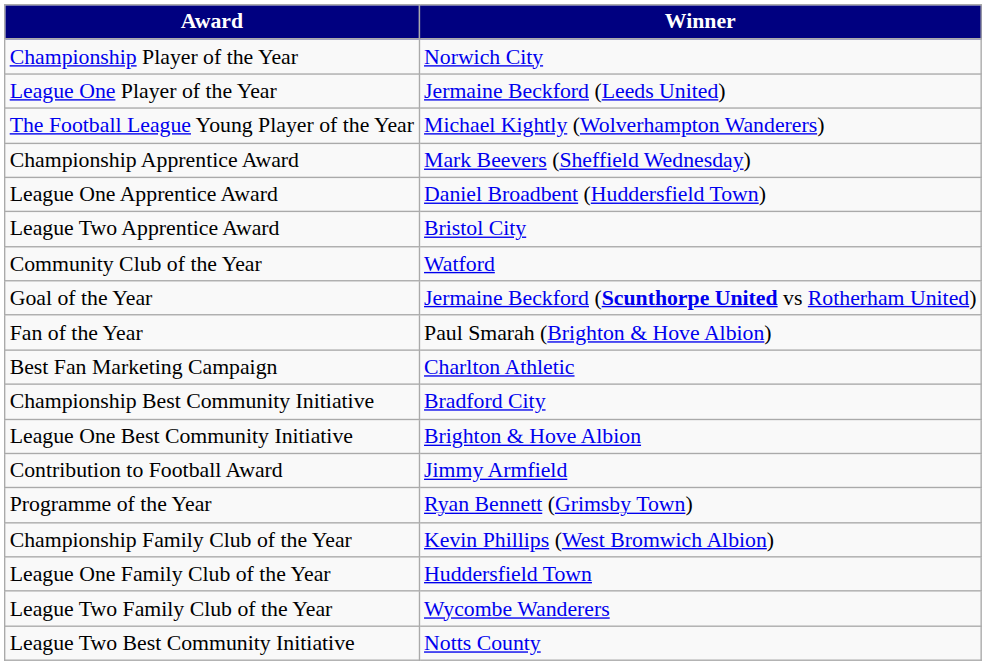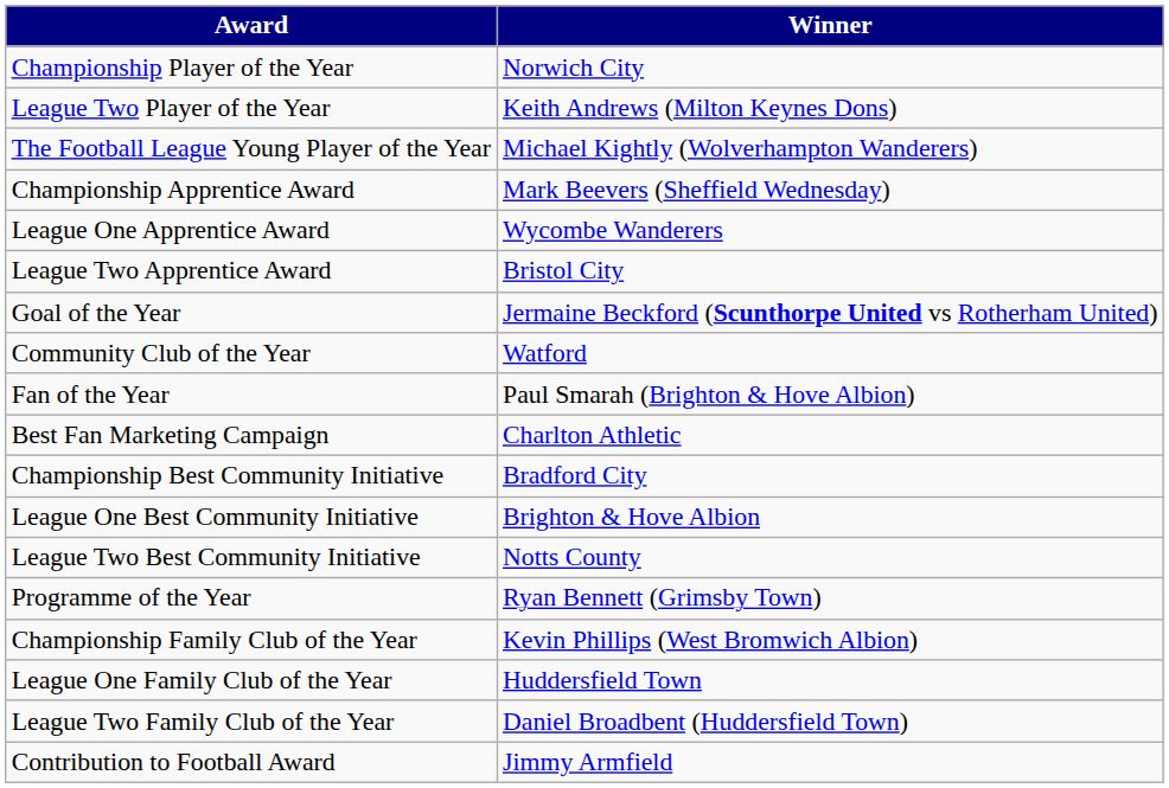- row: League One Player of the Year | Jermaine Beckford (Leeds United)
+ row: League Two Player of the Year | Keith Andrews (Milton Keynes Dons)
League One Apprentice Award | Winner: Daniel Broadbent (Huddersfield Town) -> Wycombe Wanderers
rows swapped: Goal of the Year <-> Community Club of the Year
rows swapped: League Two Best Community Initiative <-> Contribution to Football Award
League Two Family Club of the Year | Winner: Wycombe Wanderers -> Daniel Broadbent (Huddersfield Town)
